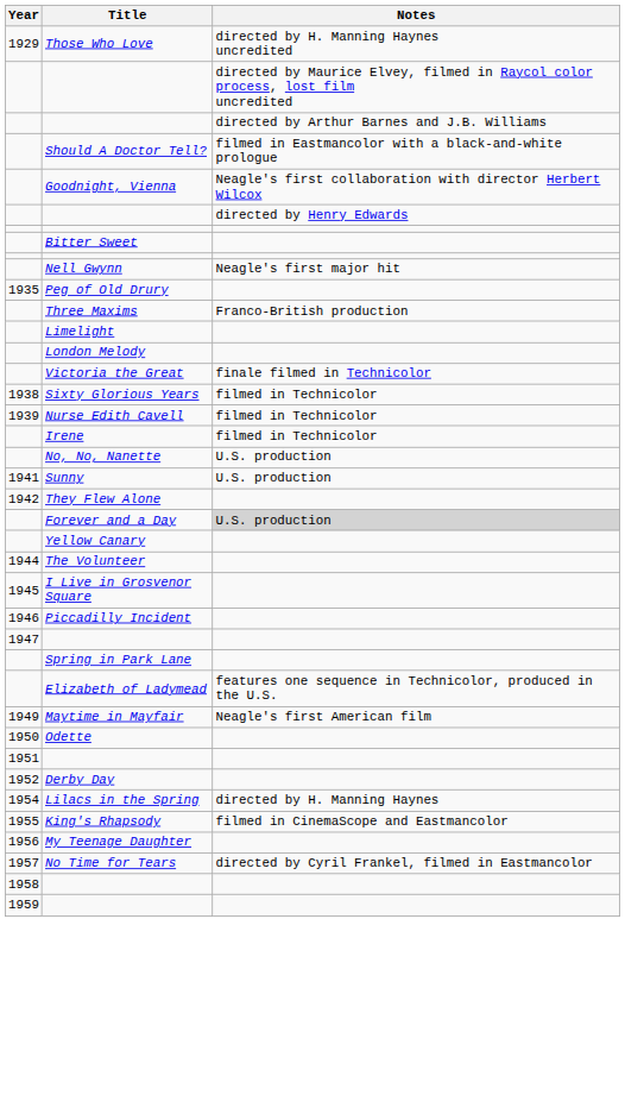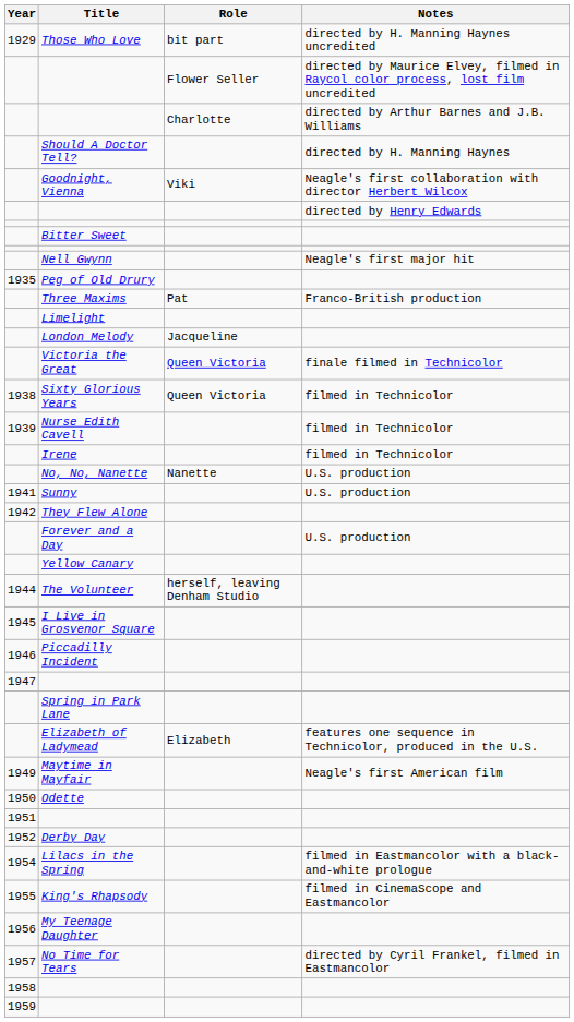+ column: Role | bit part | Flower Seller | Charlotte | Viki | Pat | Jacqueline | Queen Victoria | Queen Victoria | Nanette | herself, leaving Denham Studio | Elizabeth
Should A Doctor Tell? | Notes: filmed in Eastmancolor with a black-and-white prologue -> directed by H. Manning Haynes
Forever and a Day | Notes: lightgrey background -> no background
Lilacs in the Spring | Notes: directed by H. Manning Haynes -> filmed in Eastmancolor with a black-and-white prologue
